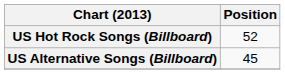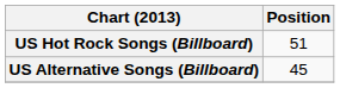US Hot Rock Songs (Billboard) | Position: 52 -> 51
